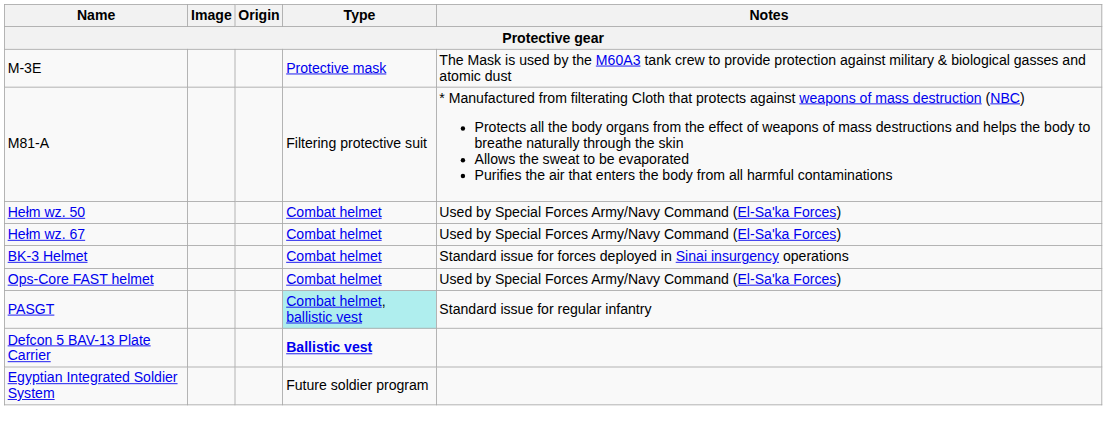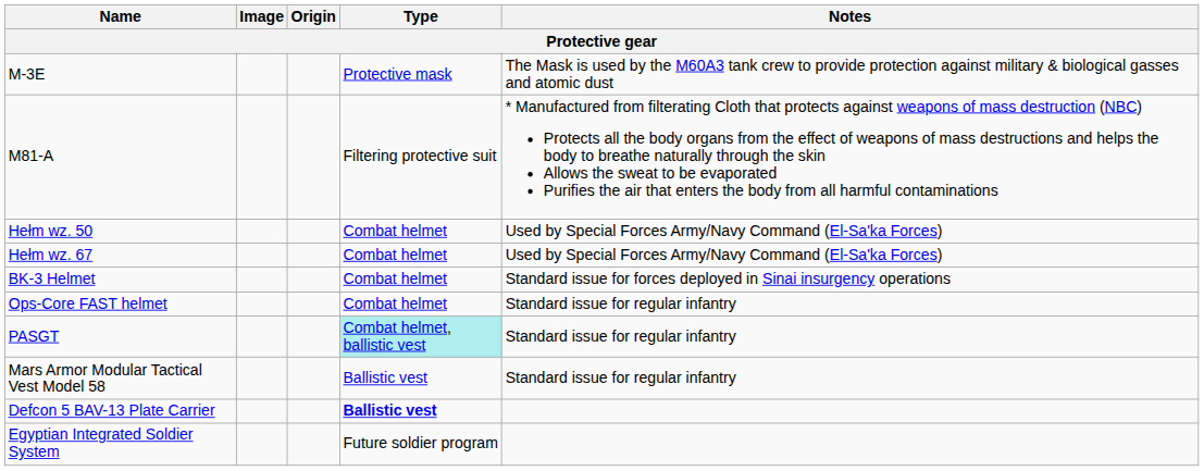Ops-Core FAST helmet | Notes: Used by Special Forces Army/Navy Command (El-Sa'ka Forces) -> Standard issue for regular infantry
+ row: Mars Armor Modular Tactical Vest Model 58 | Ballistic vest | Standard issue for regular infantry
